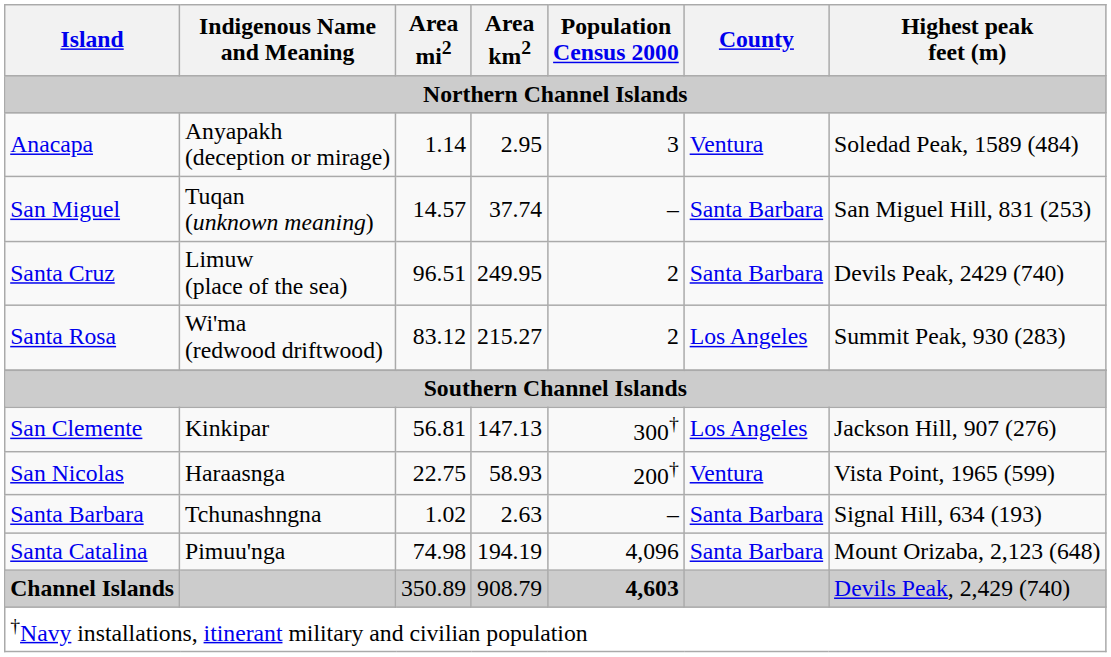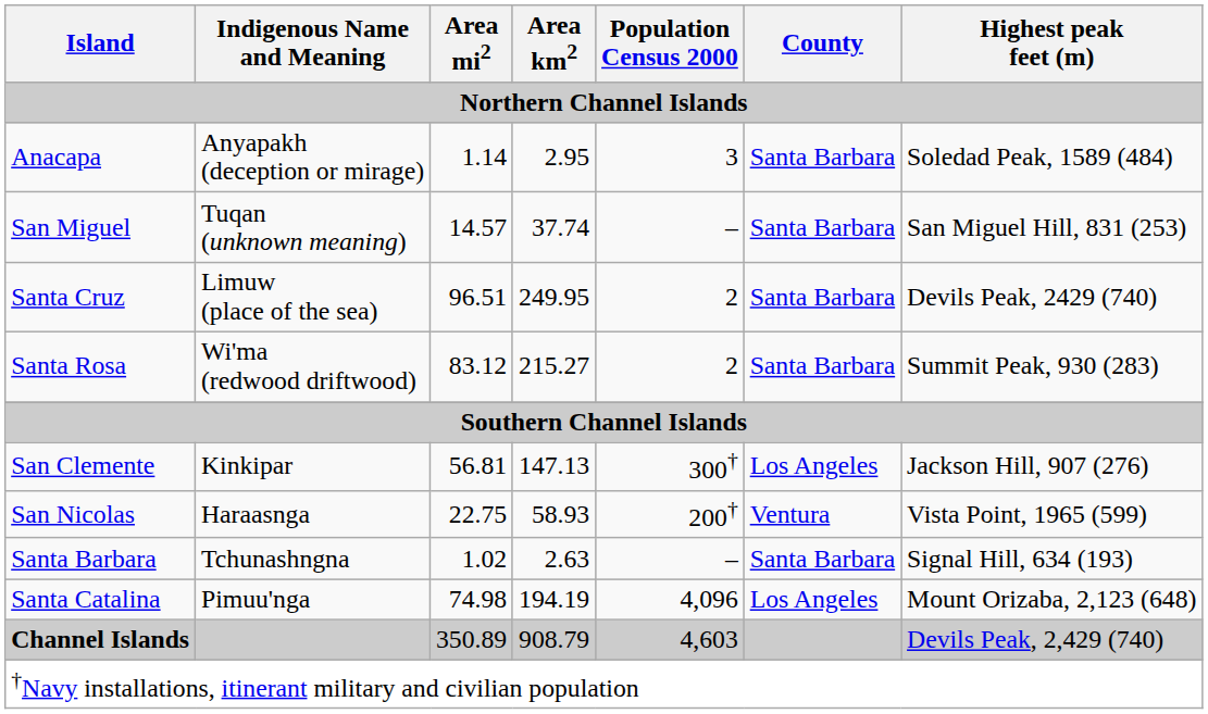Anacapa | County: Ventura -> Santa Barbara
Santa Rosa | County: Los Angeles -> Santa Barbara
Santa Catalina | County: Santa Barbara -> Los Angeles
Channel Islands | Population Census 2000: bold -> normal
